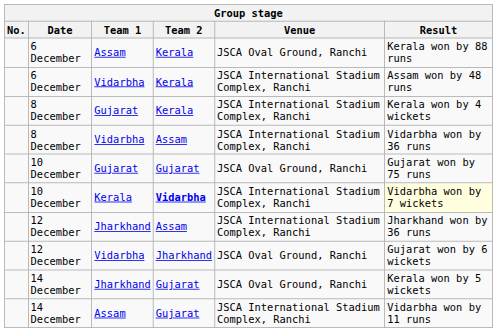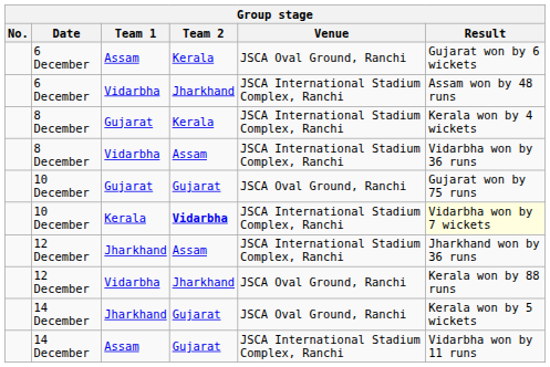6 December / Assam | Result: Kerala won by 88 runs -> Gujarat won by 6 wickets
6 December / Vidarbha | Team 2: Kerala -> Jharkhand
12 December / Vidarbha | Result: Gujarat won by 6 wickets -> Kerala won by 88 runs
